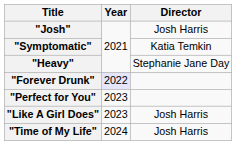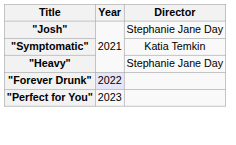"Josh" | Director: Josh Harris -> Stephanie Jane Day
- row: "Like A Girl Does" | 2023 | Josh Harris
- row: "Time of My Life" | 2024 | Josh Harris
